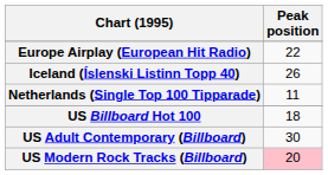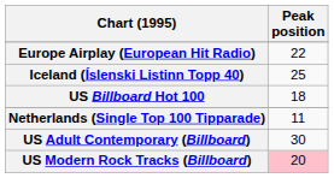Iceland (Íslenski Listinn Topp 40) | Peak position: 26 -> 25
rows swapped: Netherlands (Single Top 100 Tipparade) <-> US Billboard Hot 100
